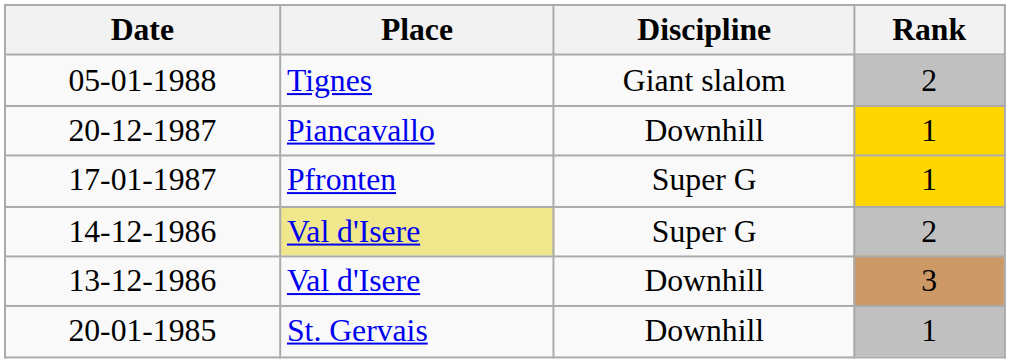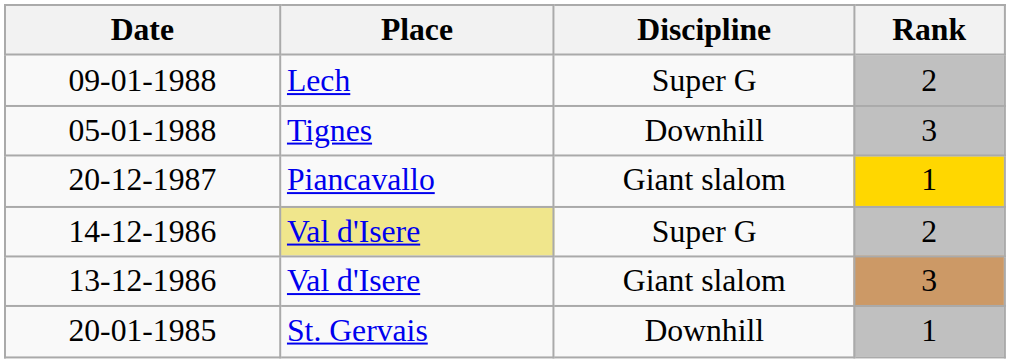+ row: 09-01-1988 | Lech | Super G | 2
05-01-1988 | Discipline: Giant slalom -> Downhill
05-01-1988 | Rank: 2 -> 3
20-12-1987 | Discipline: Downhill -> Giant slalom
- row: 17-01-1987 | Pfronten | Super G | 1
13-12-1986 | Discipline: Downhill -> Giant slalom
